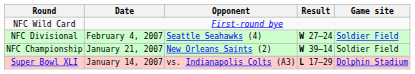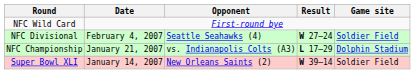NFC Championship | Opponent: New Orleans Saints (2) -> vs. Indianapolis Colts (A3)
NFC Championship | Result: W 39–14 -> L 17–29
NFC Championship | Game site: Soldier Field -> Dolphin Stadium
Super Bowl XLI | Opponent: vs. Indianapolis Colts (A3) -> New Orleans Saints (2)
Super Bowl XLI | Result: L 17–29 -> W 39–14
Super Bowl XLI | Game site: Dolphin Stadium -> Soldier Field
